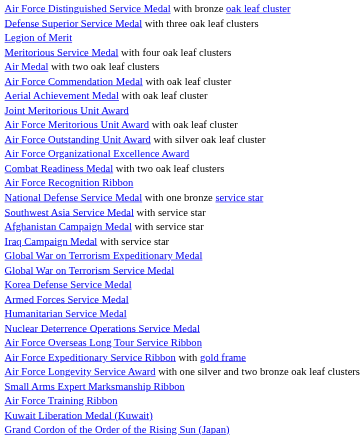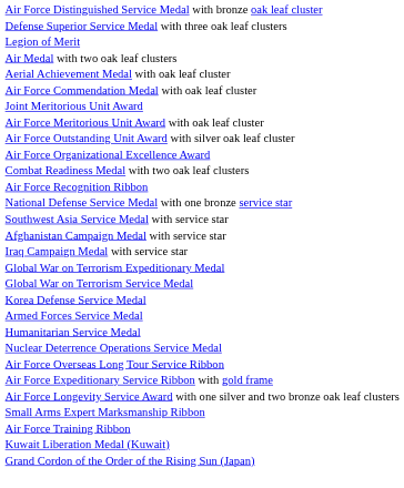- row: Meritorious Service Medal with four oak leaf clusters
rows swapped: Aerial Achievement Medal with oak leaf cluster <-> Air Force Commendation Medal with oak leaf cluster
